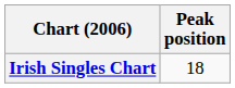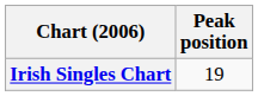Irish Singles Chart | Peak position: 18 -> 19
